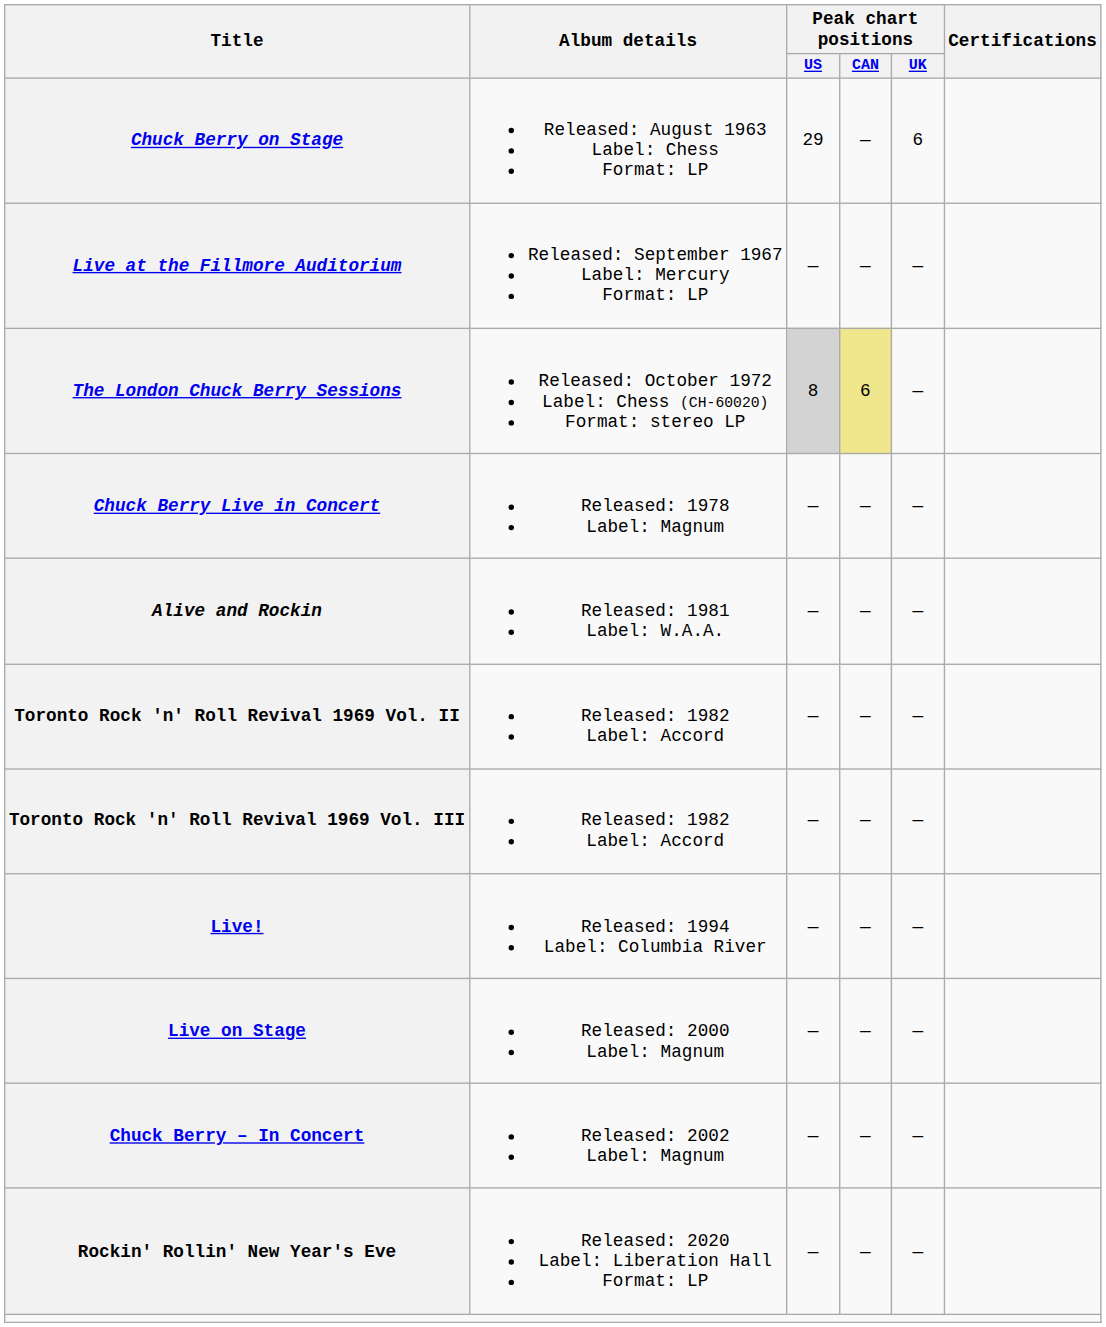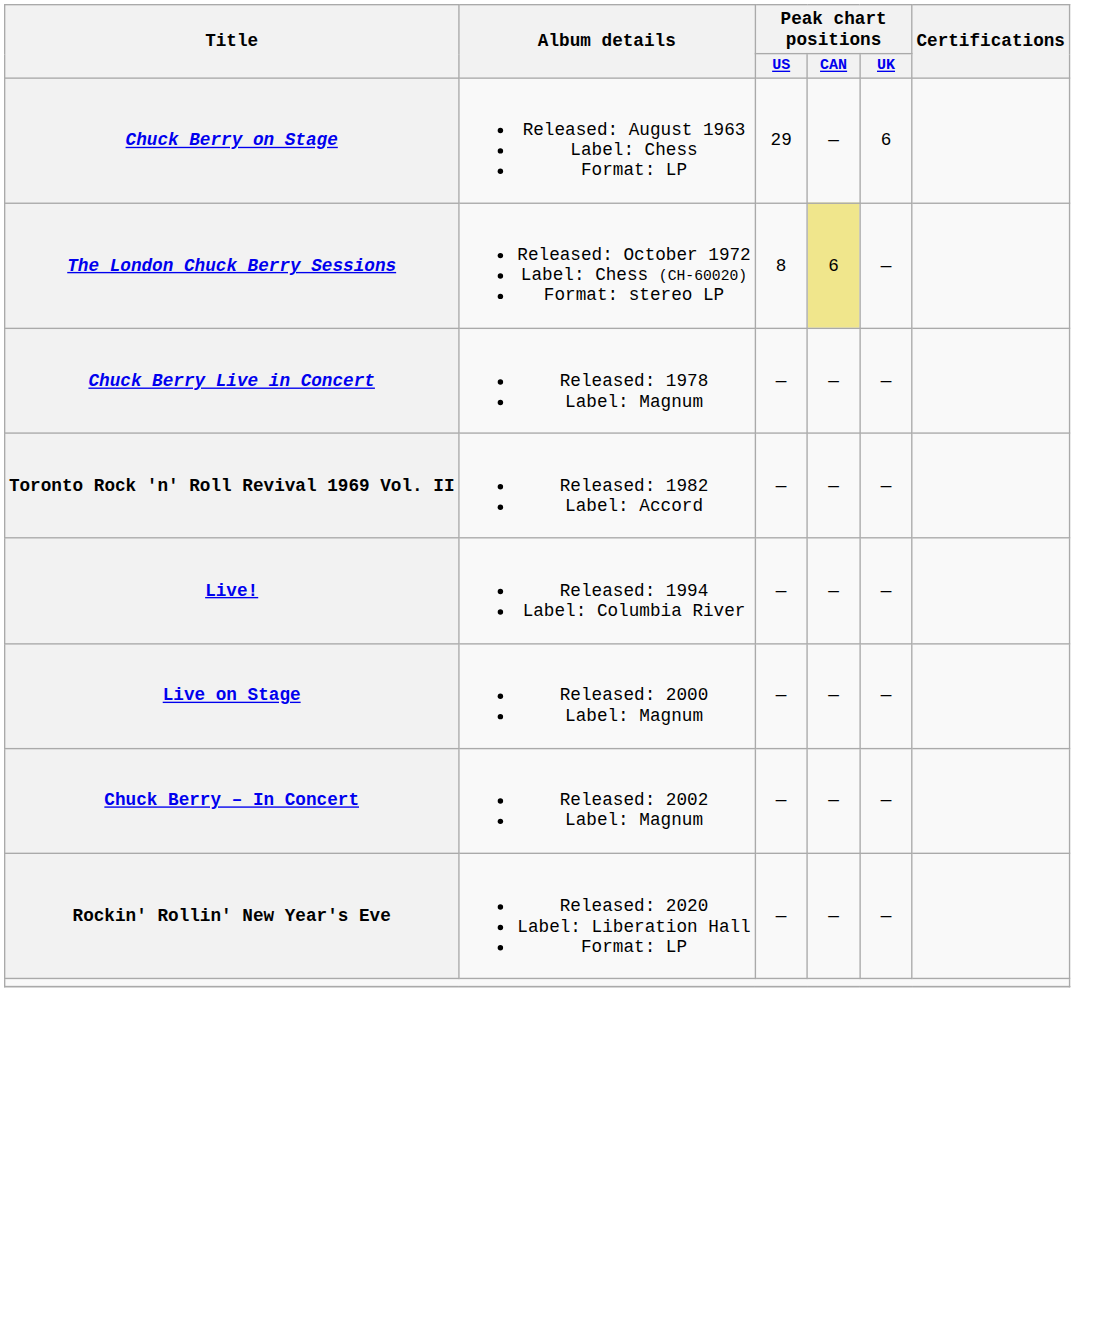- row: Live at the Fillmore Auditorium | Released: September 1967 Label: Mercury Format: LP | — | — | —
The London Chuck Berry Sessions | Peak chart positions / US: lightgrey background -> no background
- row: Alive and Rockin | Released: 1981 Label: W.A.A. | — | — | —
- row: Toronto Rock 'n' Roll Revival 1969 Vol. III | Released: 1982 Label: Accord | — | — | —
